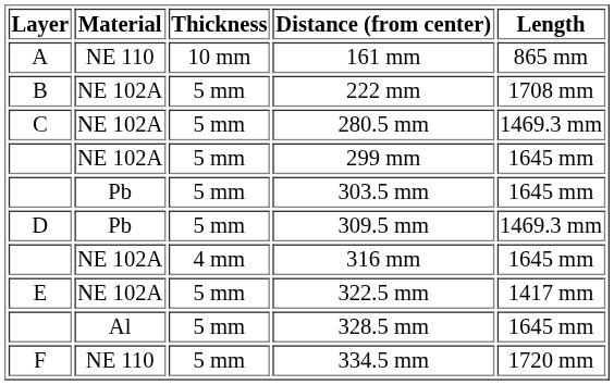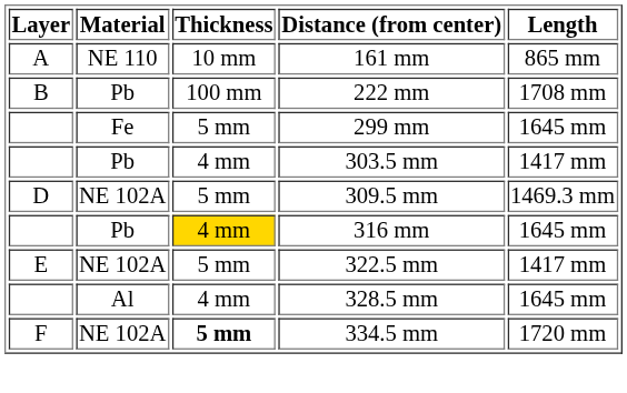222 mm | Material: NE 102A -> Pb
222 mm | Thickness: 5 mm -> 100 mm
- row: C | NE 102A | 5 mm | 280.5 mm | 1469.3 mm
299 mm | Material: NE 102A -> Fe
303.5 mm | Thickness: 5 mm -> 4 mm
303.5 mm | Length: 1645 mm -> 1417 mm
309.5 mm | Material: Pb -> NE 102A
316 mm | Material: NE 102A -> Pb
316 mm | Thickness: no background -> gold background
328.5 mm | Thickness: 5 mm -> 4 mm
334.5 mm | Material: NE 110 -> NE 102A
334.5 mm | Thickness: normal -> bold
